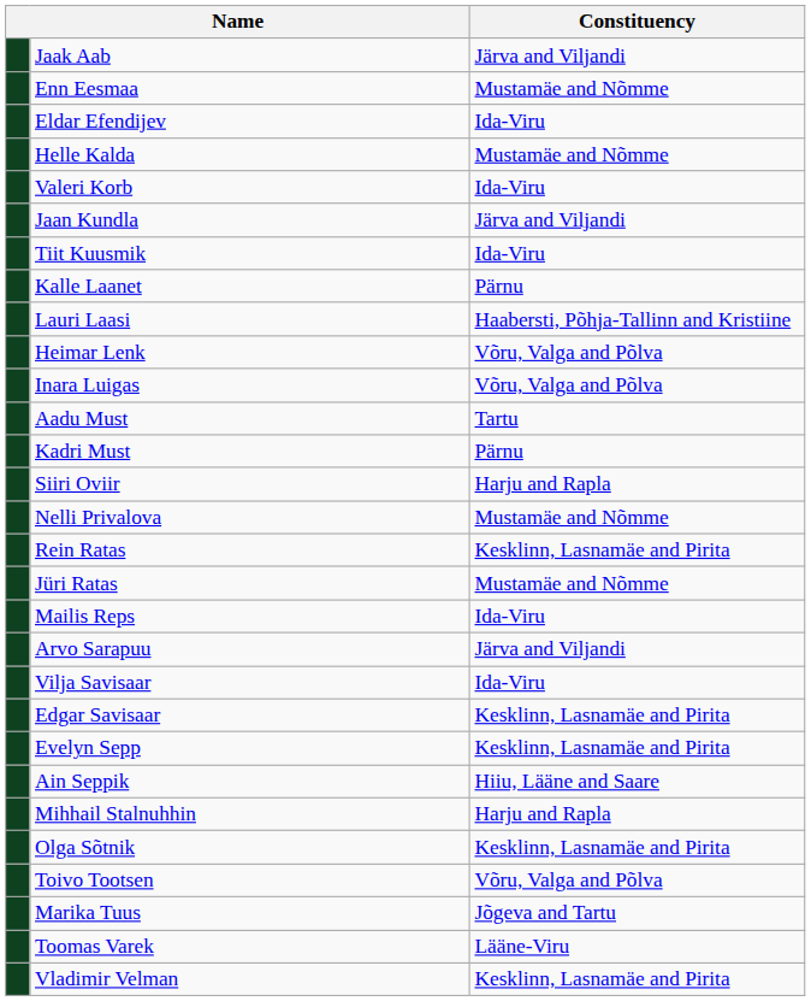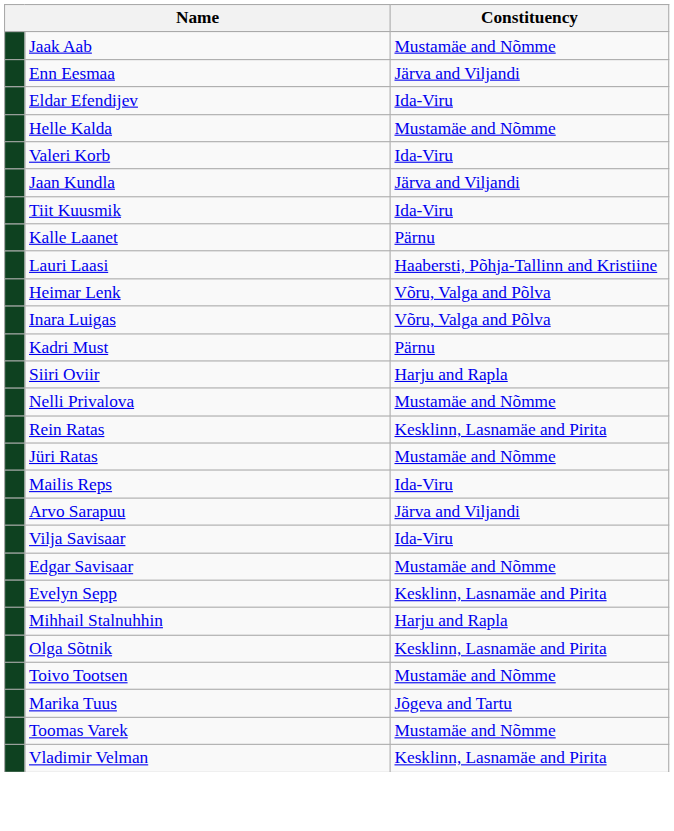Jaak Aab | Constituency: Järva and Viljandi -> Mustamäe and Nõmme
Enn Eesmaa | Constituency: Mustamäe and Nõmme -> Järva and Viljandi
- row: Aadu Must | Tartu
Edgar Savisaar | Constituency: Kesklinn, Lasnamäe and Pirita -> Mustamäe and Nõmme
- row: Ain Seppik | Hiiu, Lääne and Saare
Toivo Tootsen | Constituency: Võru, Valga and Põlva -> Mustamäe and Nõmme
Toomas Varek | Constituency: Lääne-Viru -> Mustamäe and Nõmme
